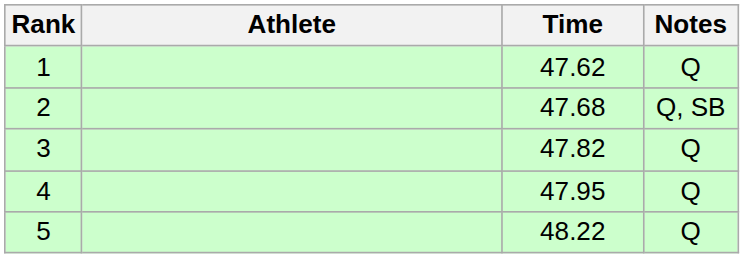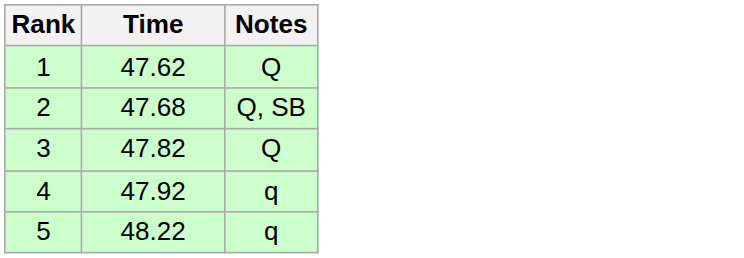- column: Athlete
4 | Time: 47.95 -> 47.92
4 | Notes: Q -> q
5 | Notes: Q -> q
